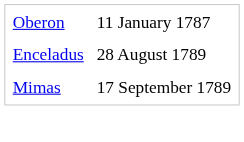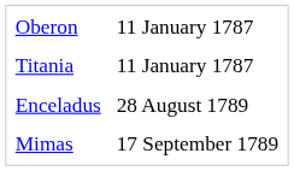+ row: Titania | 11 January 1787
